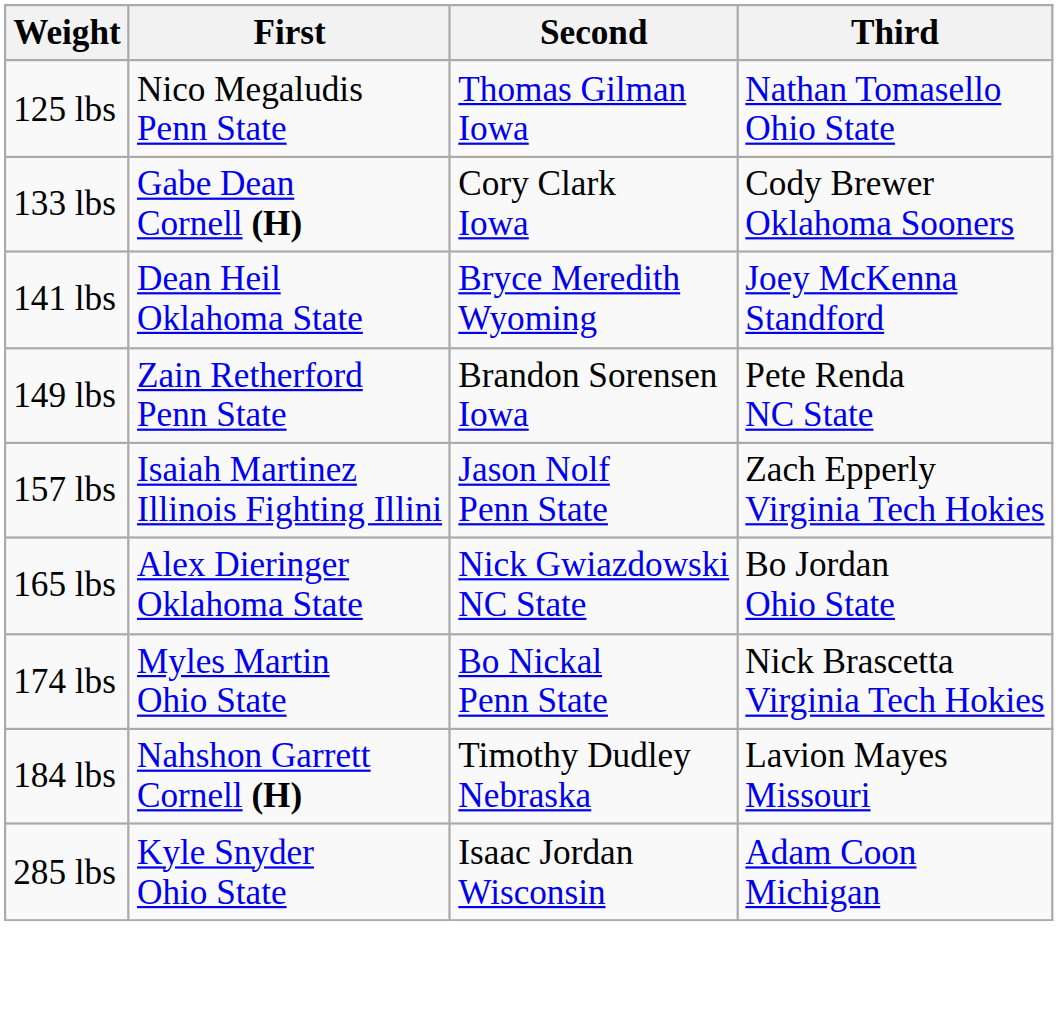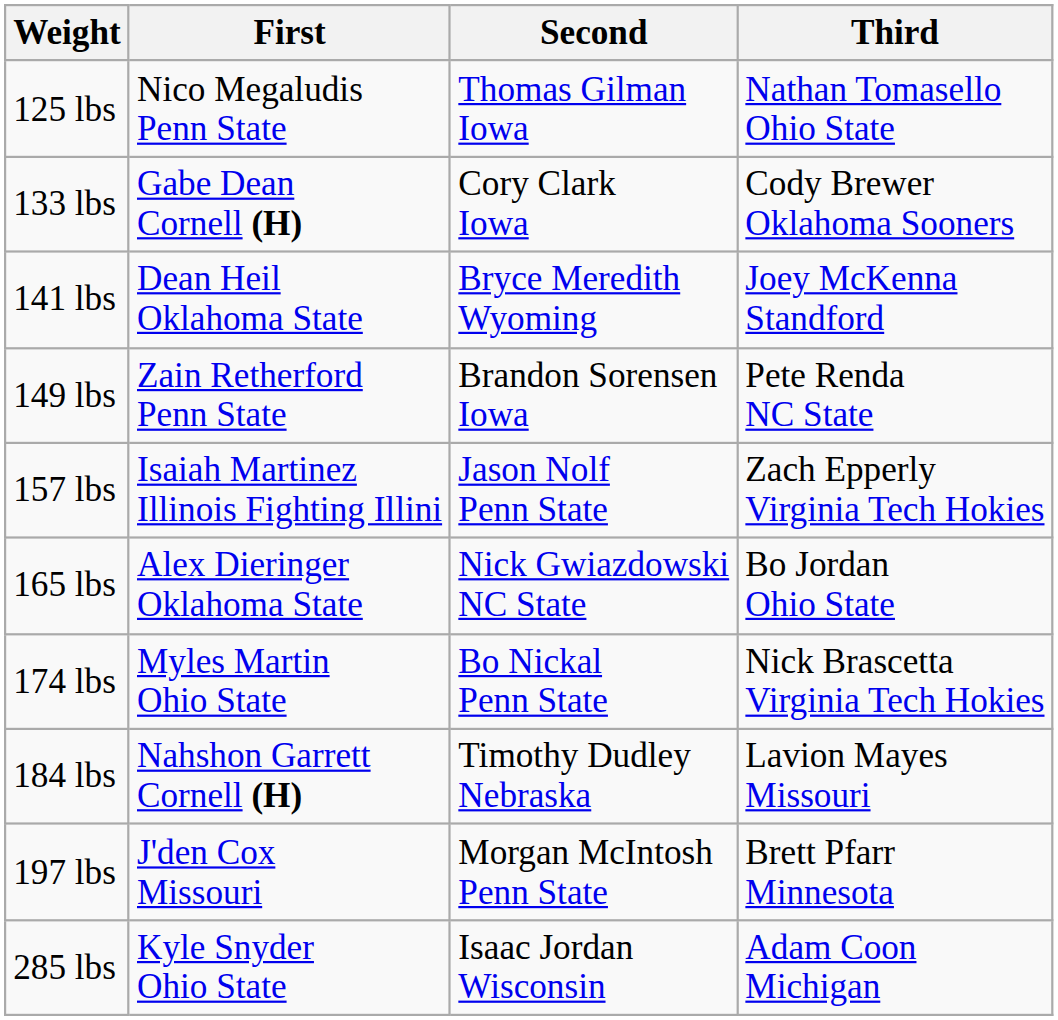+ row: 197 lbs | J'den Cox Missouri | Morgan McIntosh Penn State | Brett Pfarr Minnesota
